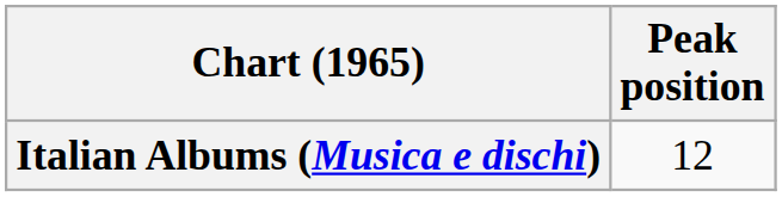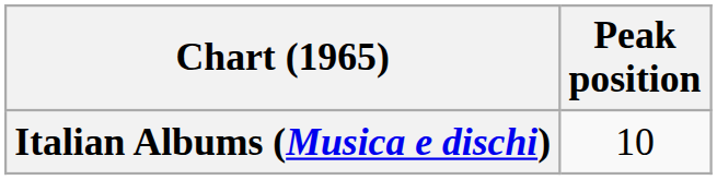Italian Albums (Musica e dischi) | Peak position: 12 -> 10
